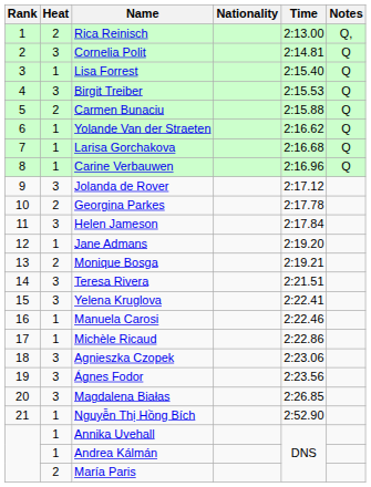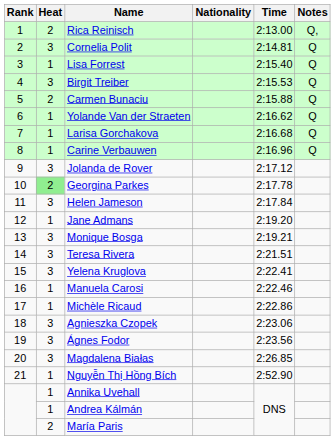Georgina Parkes | Heat: no background -> lightgreen background
Monique Bosga | Heat: 2 -> 3
